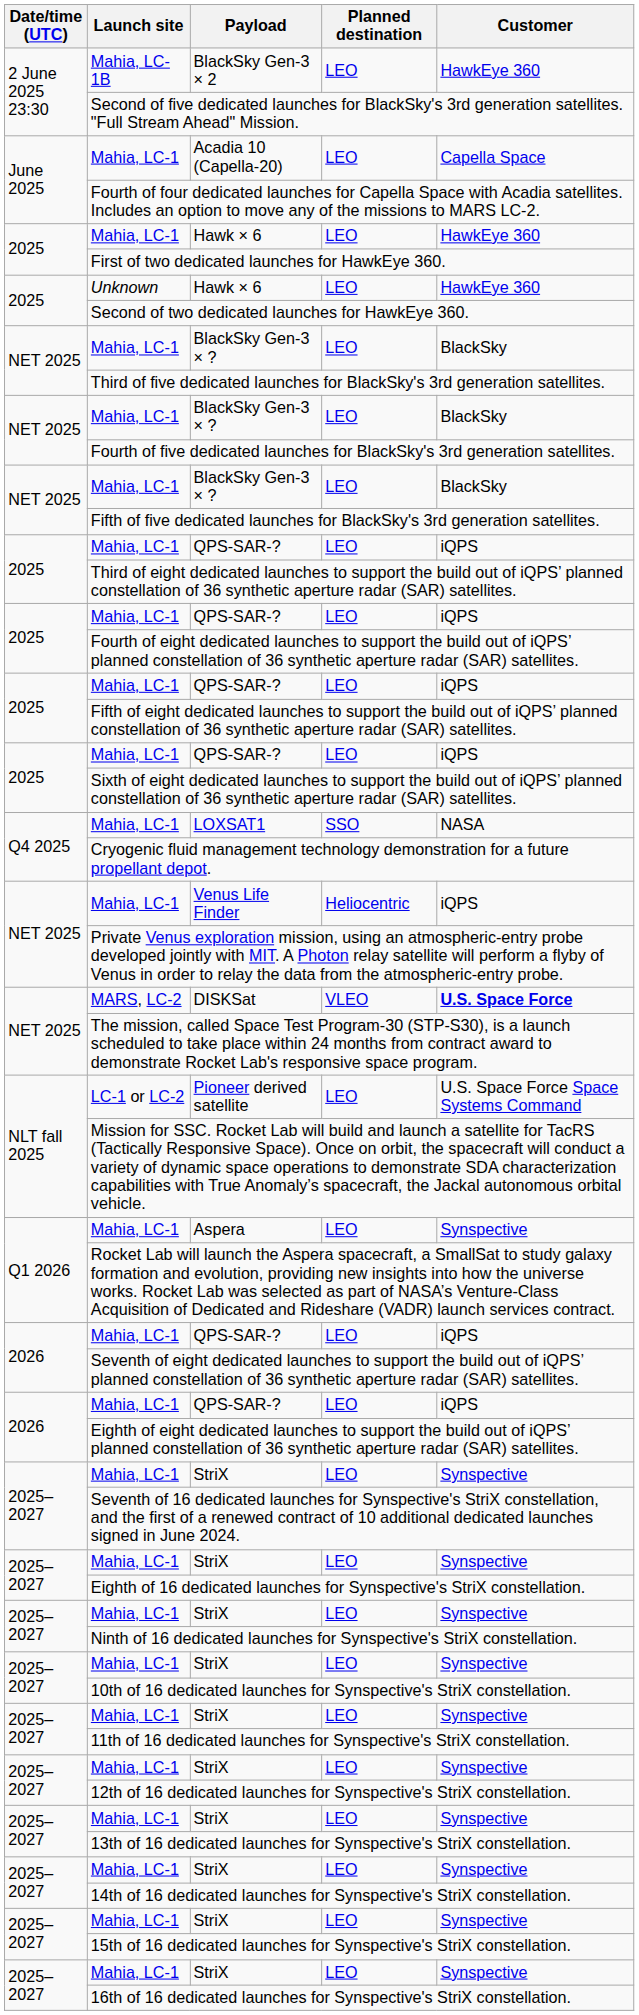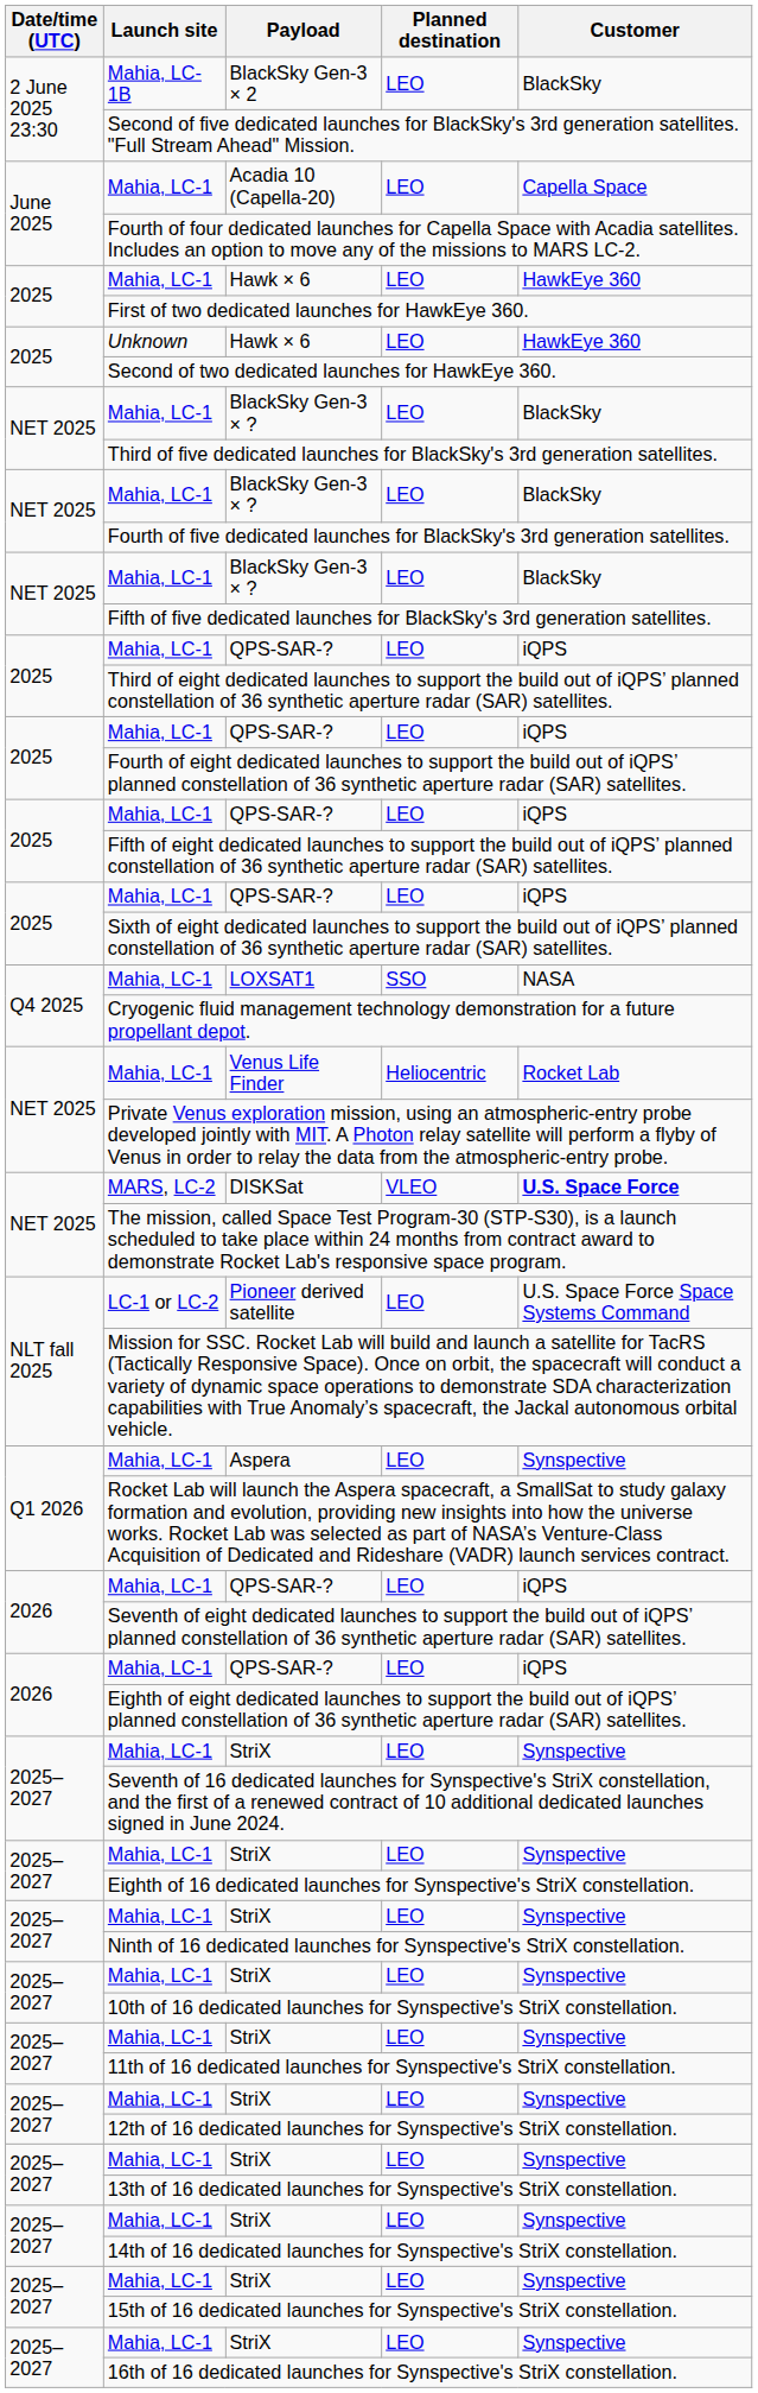BlackSky Gen-3 × 2 | Customer: HawkEye 360 -> BlackSky
Venus Life Finder | Customer: iQPS -> Rocket Lab
